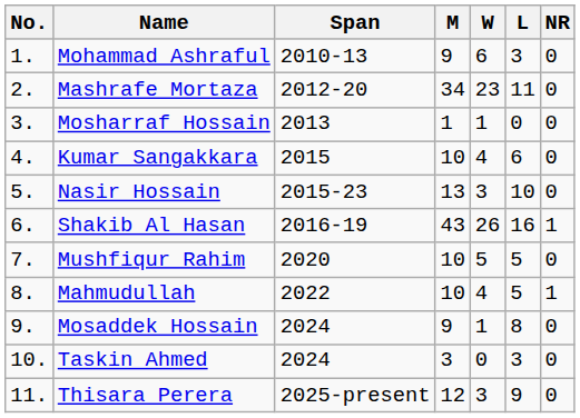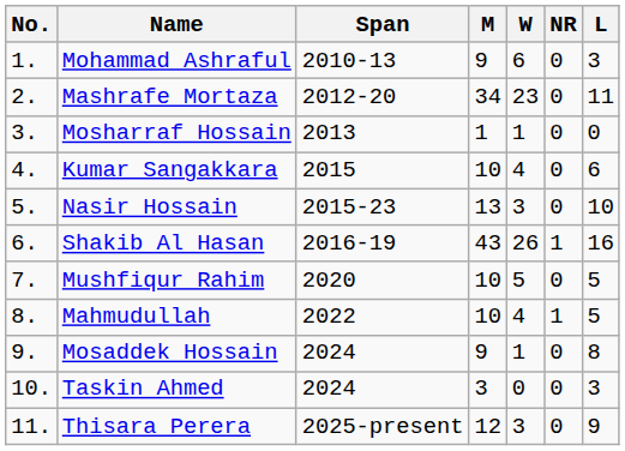columns swapped: L <-> NR
